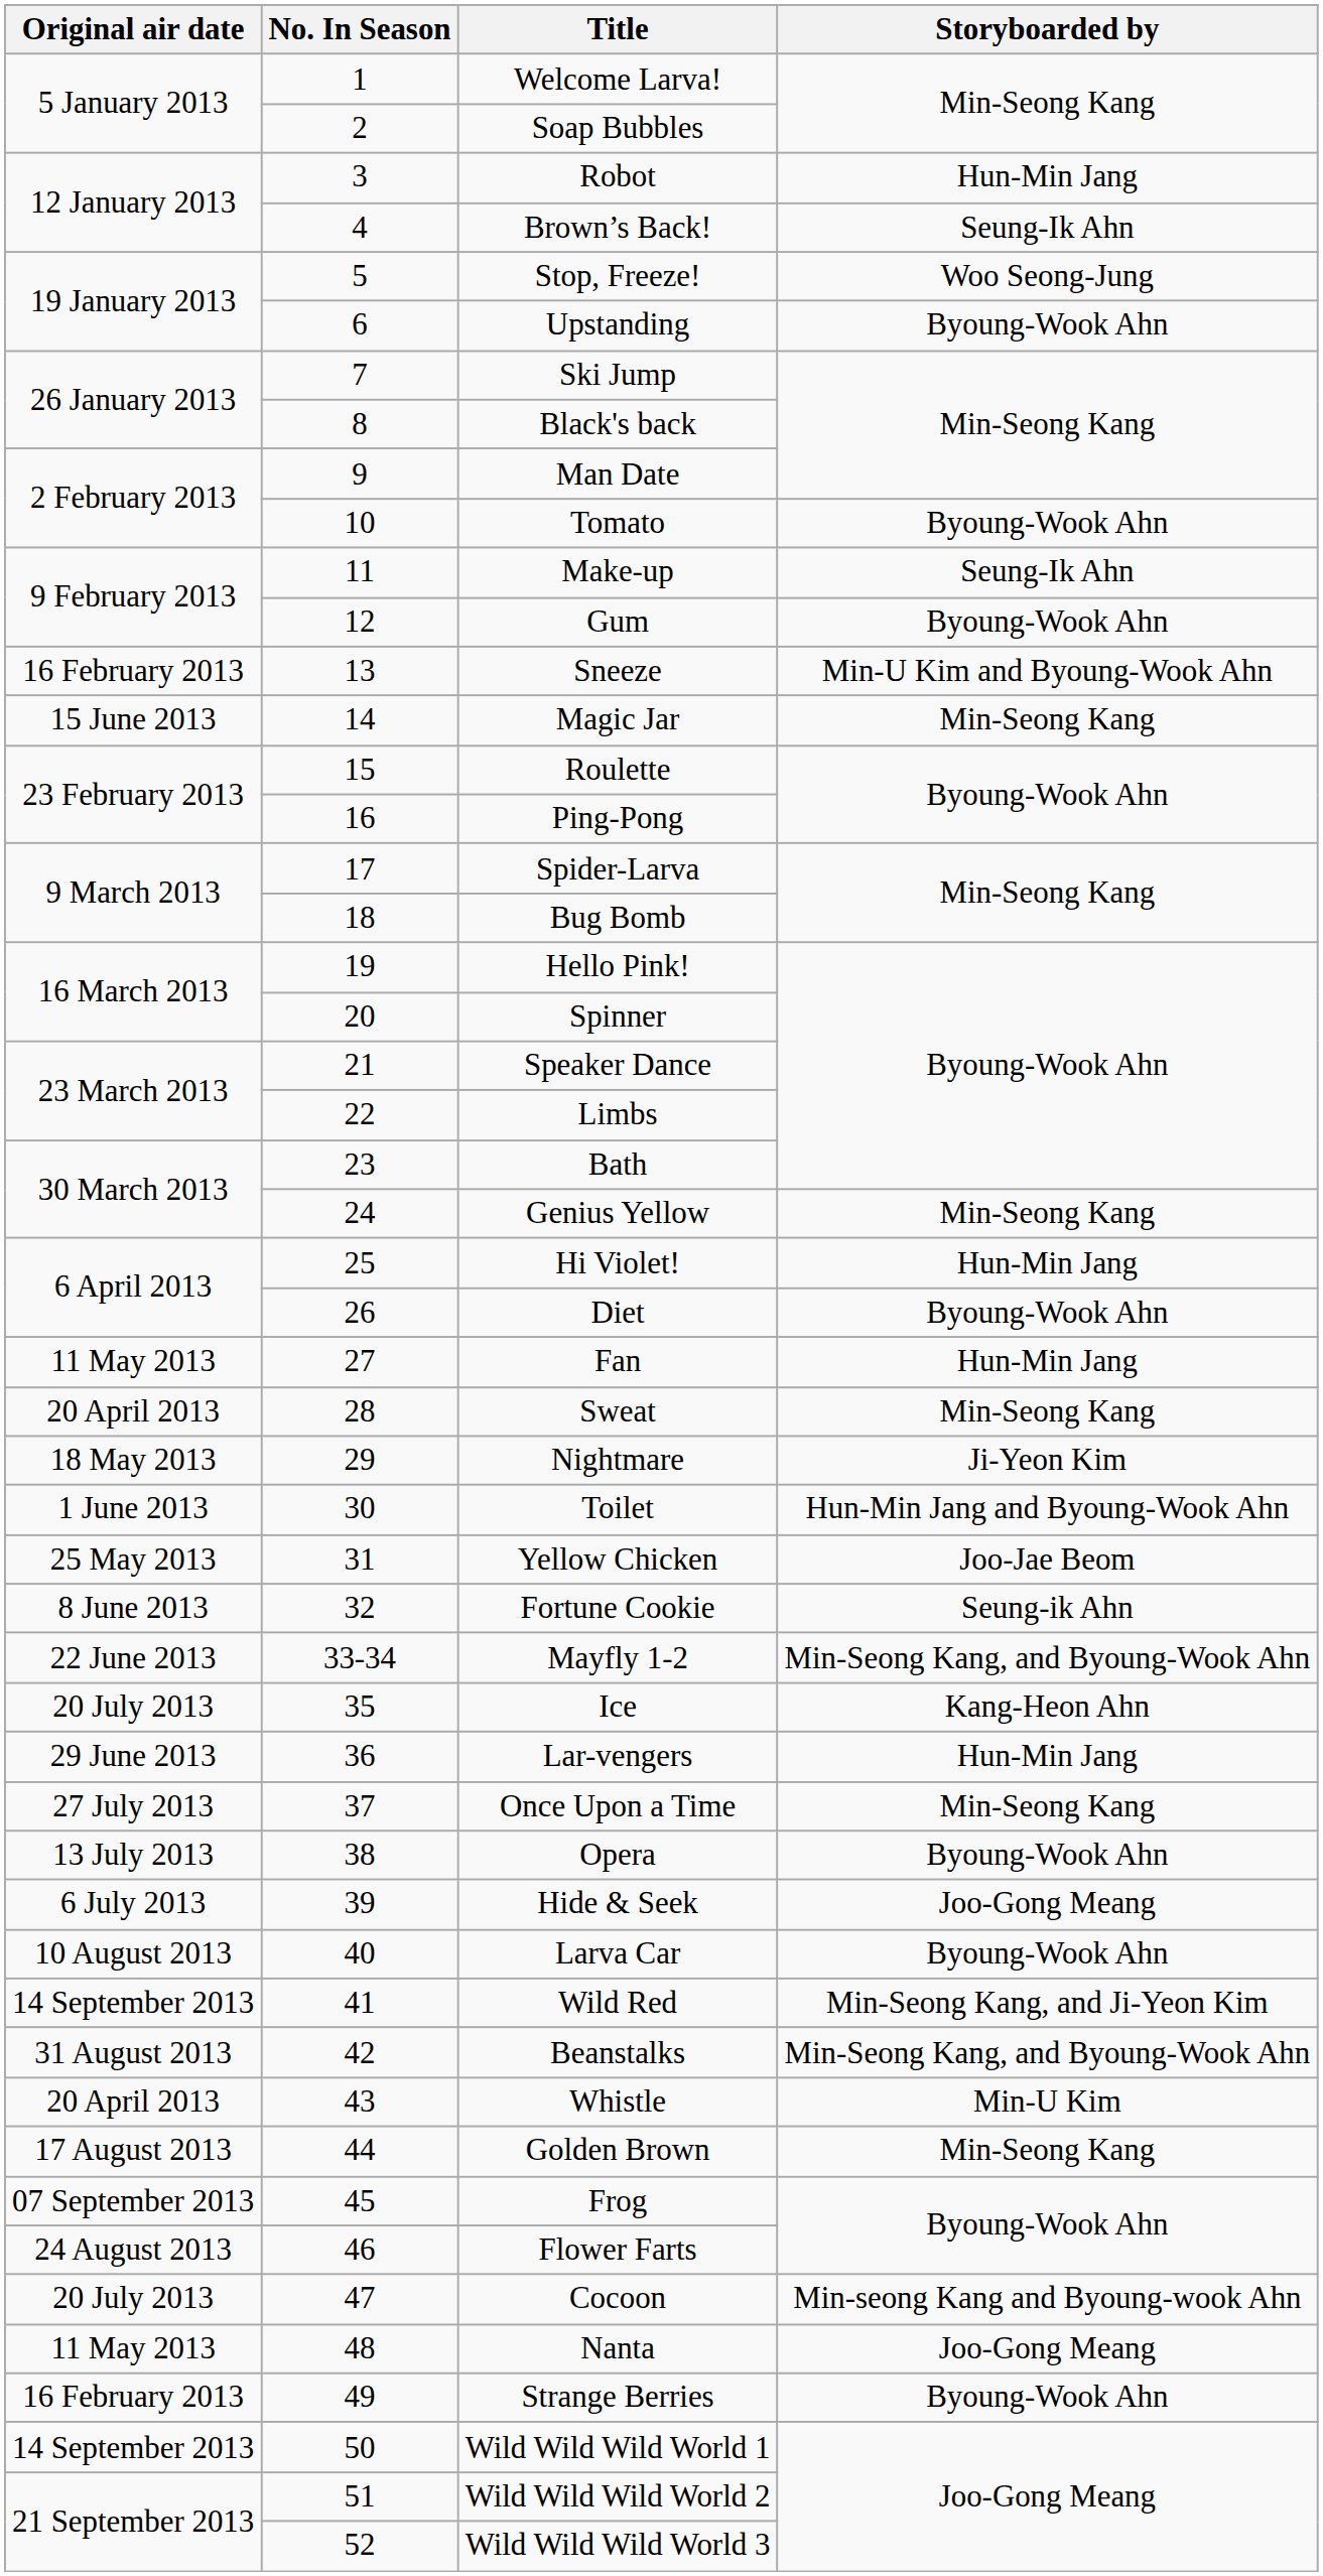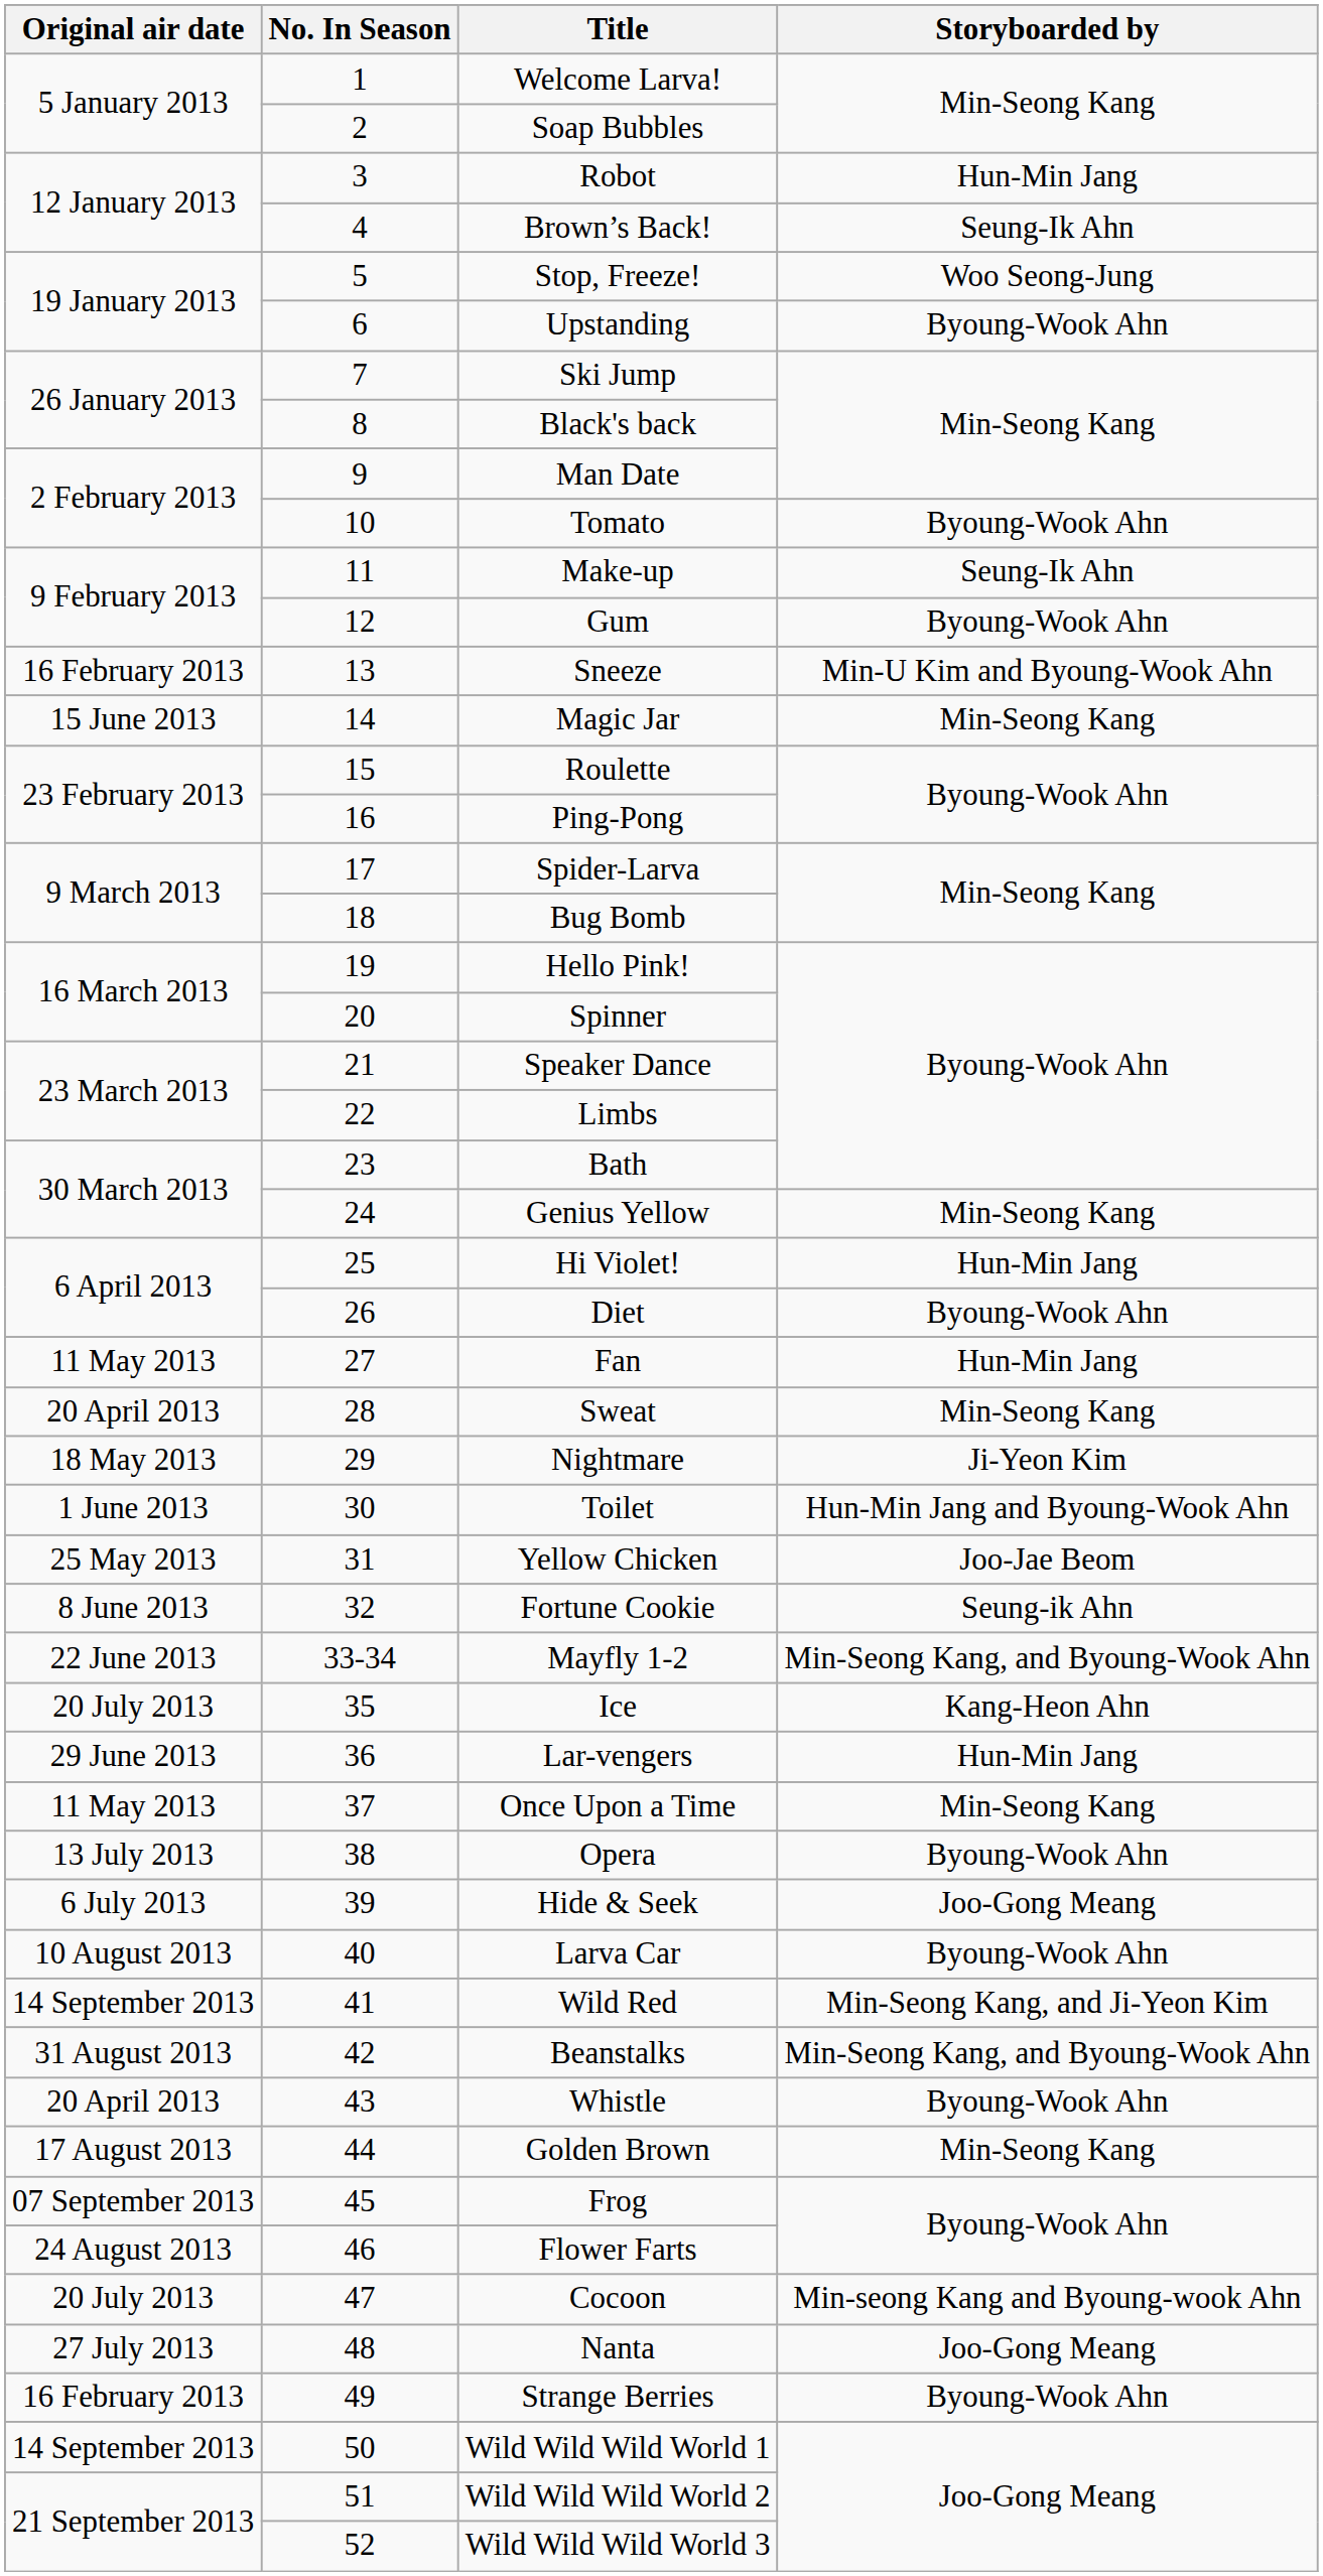Once Upon a Time | Original air date: 27 July 2013 -> 11 May 2013
Whistle | Storyboarded by: Min-U Kim -> Byoung-Wook Ahn
Nanta | Original air date: 11 May 2013 -> 27 July 2013
